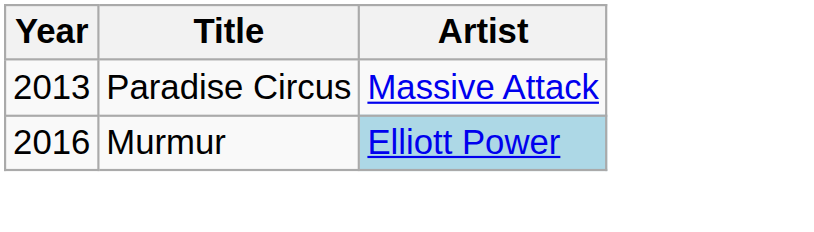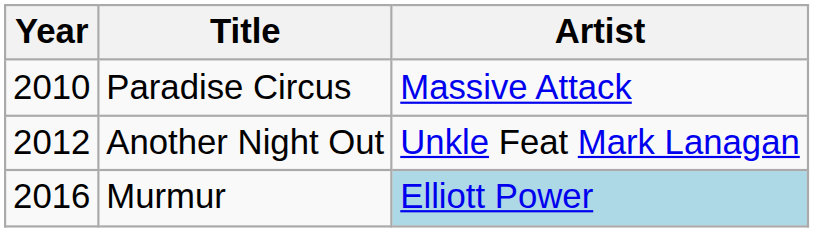Paradise Circus | Year: 2013 -> 2010
+ row: 2012 | Another Night Out | Unkle Feat Mark Lanagan
